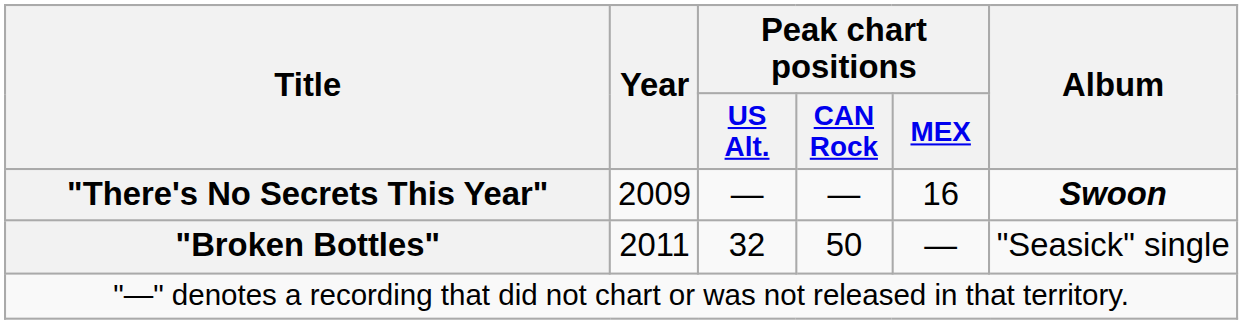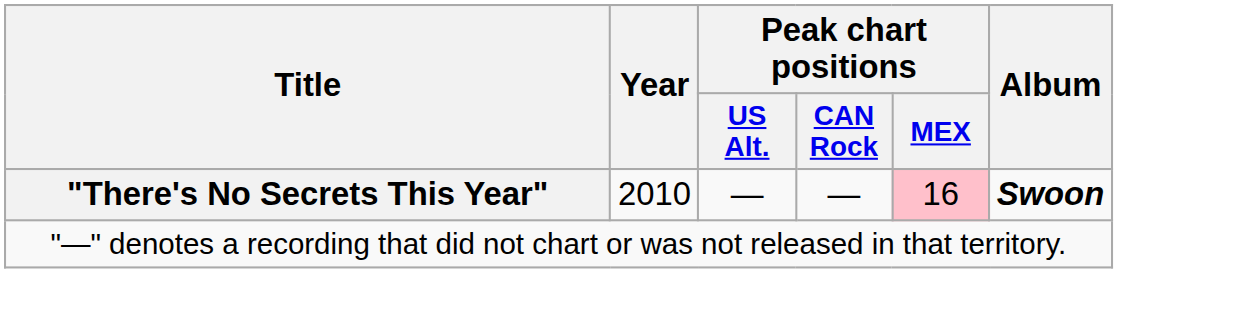"There's No Secrets This Year" | Year: 2009 -> 2010
"There's No Secrets This Year" | Peak chart positions / MEX: no background -> pink background
- row: "Broken Bottles" | 2011 | 32 | 50 | — | "Seasick" single
